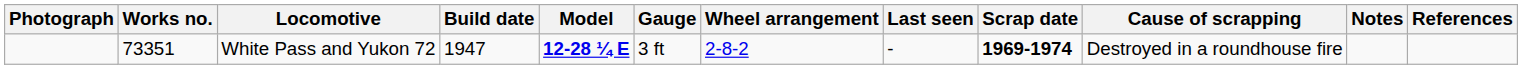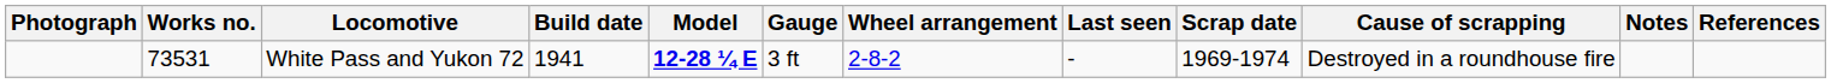White Pass and Yukon 72 | Works no.: 73351 -> 73531
White Pass and Yukon 72 | Build date: 1947 -> 1941
White Pass and Yukon 72 | Scrap date: bold -> normal
